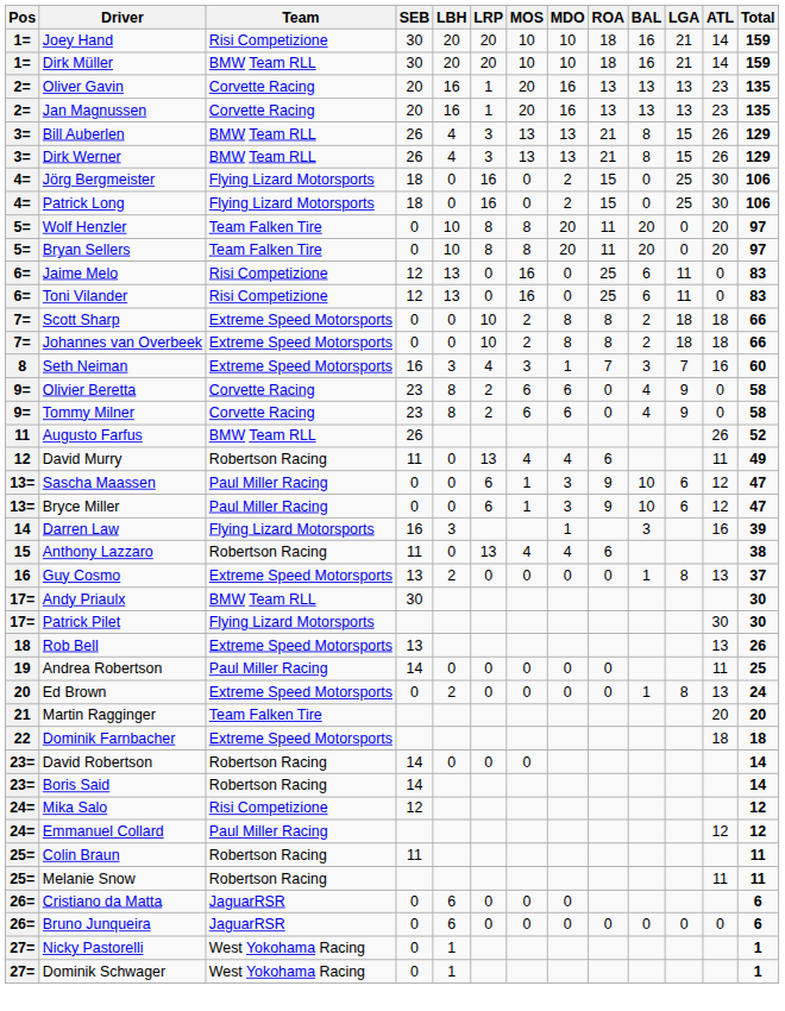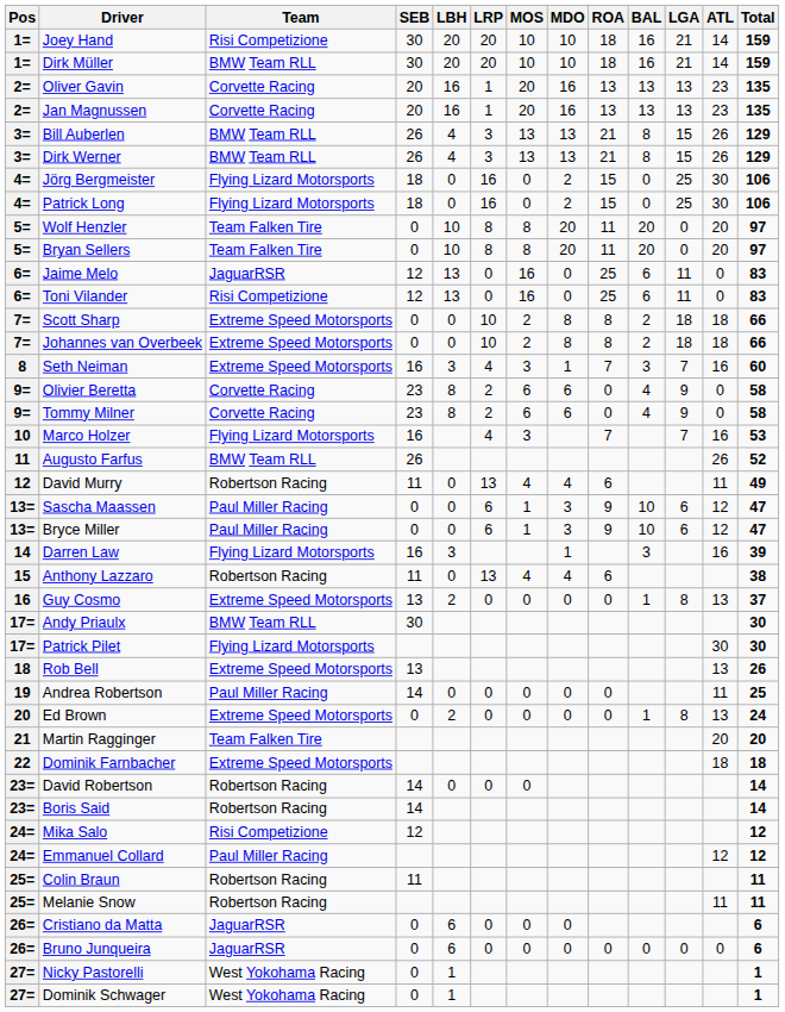Jaime Melo | Team: Risi Competizione -> JaguarRSR
+ row: 10 | Marco Holzer | Flying Lizard Motorsports | 16 | 4 | 3 | 7 | 7 | 16 | 53
